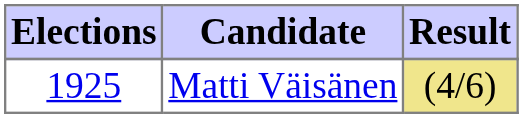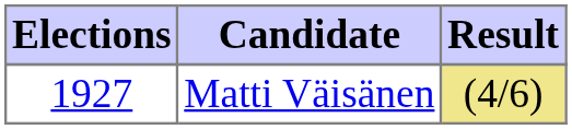Matti Väisänen | Elections: 1925 -> 1927
